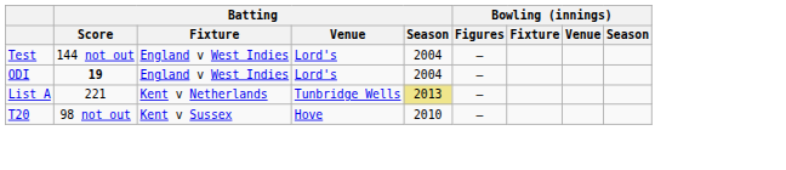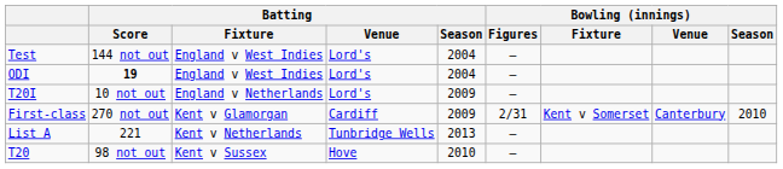+ row: T20I | 10 not out | England v Netherlands | Lord's | 2009 | –
+ row: First-class | 270 not out | Kent v Glamorgan | Cardiff | 2009 | 2/31 | Kent v Somerset | Canterbury | 2010
List A | Batting / Season: khaki background -> no background
